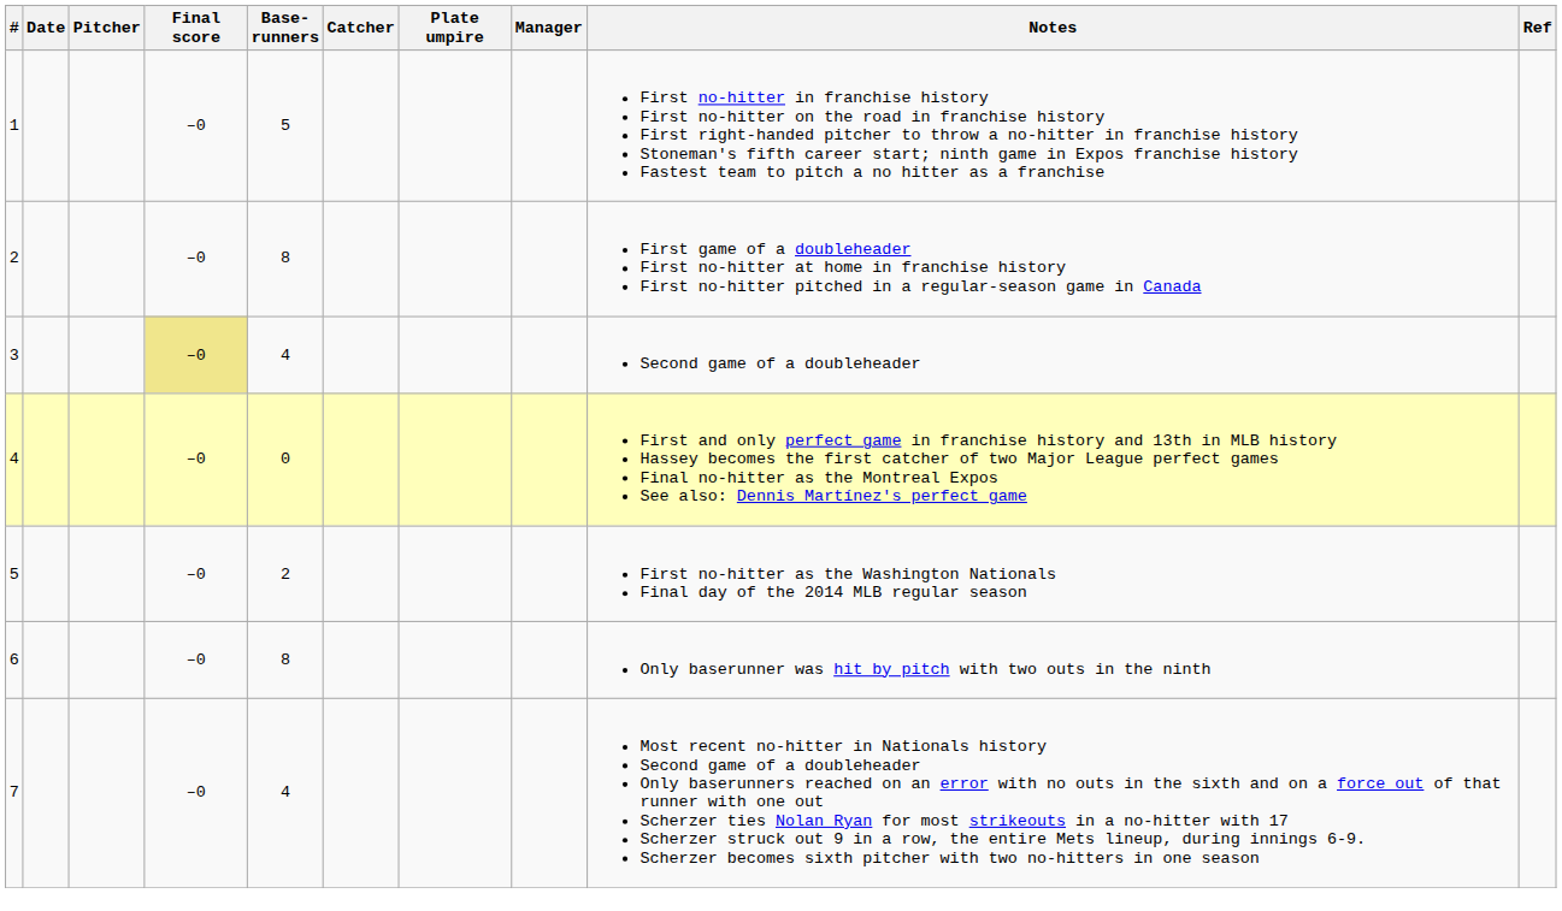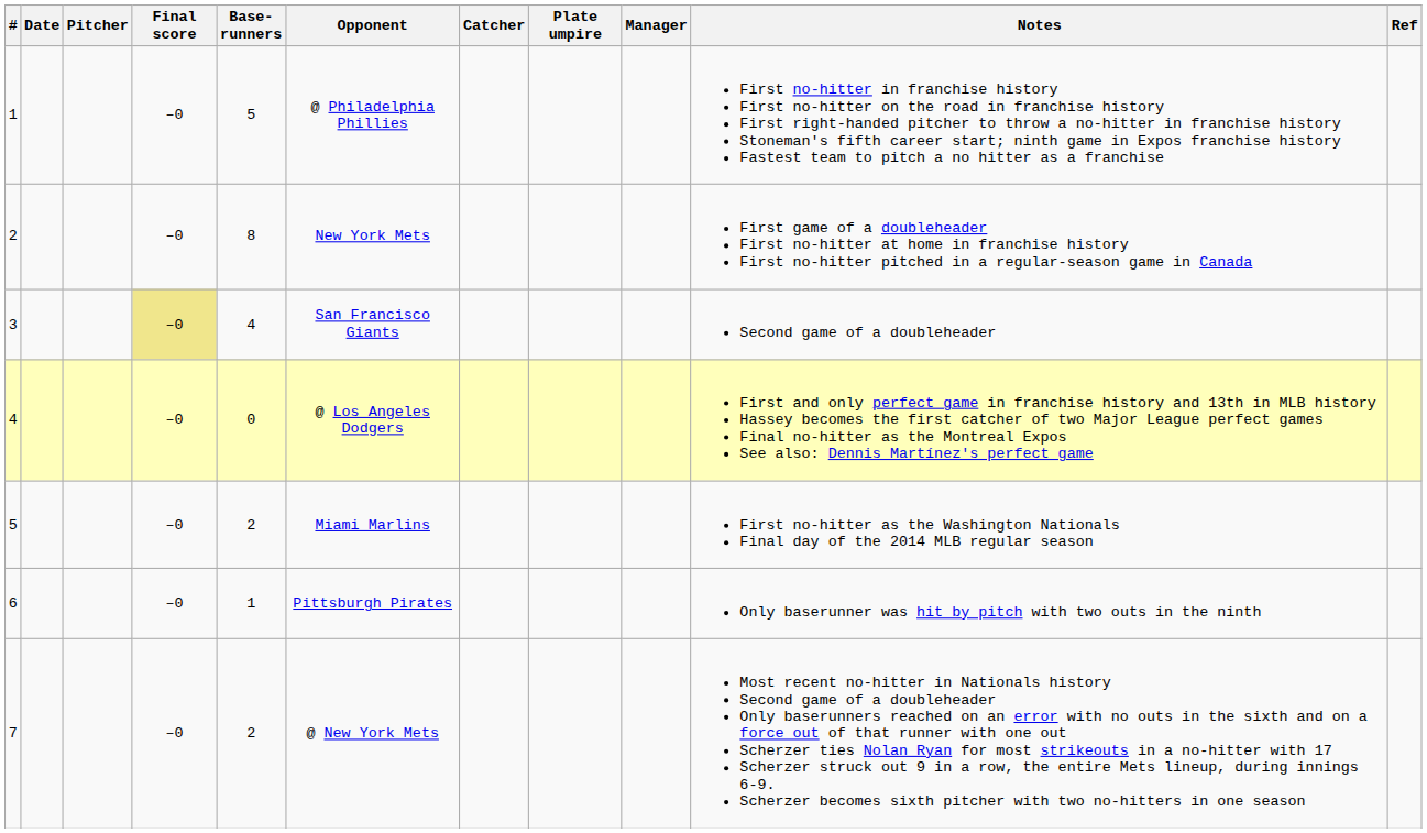+ column: Opponent | @ Philadelphia Phillies | New York Mets | San Francisco Giants | @ Los Angeles Dodgers | Miami Marlins | Pittsburgh Pirates | @ New York Mets
6 | Base- runners: 8 -> 1
7 | Base- runners: 4 -> 2
